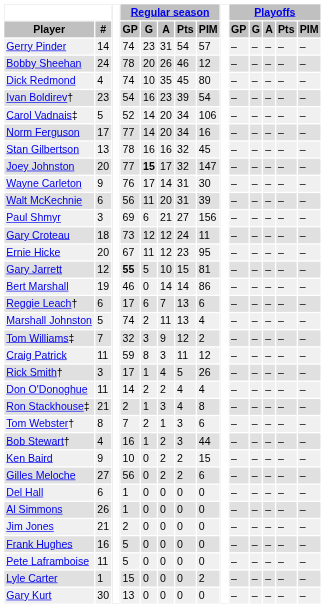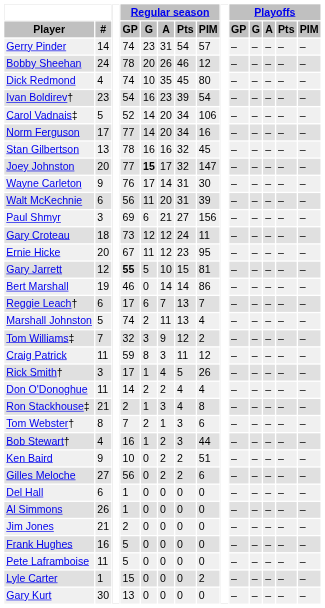Reggie Leach† | Regular season / PIM: 6 -> 7
Ken Baird | Regular season / PIM: 15 -> 51
